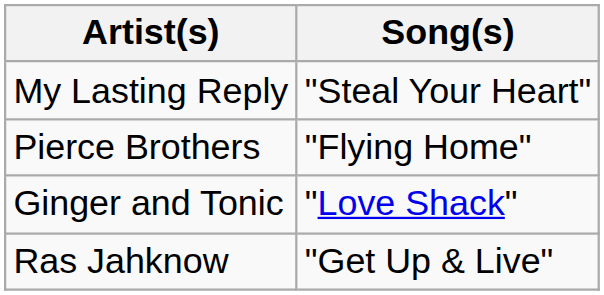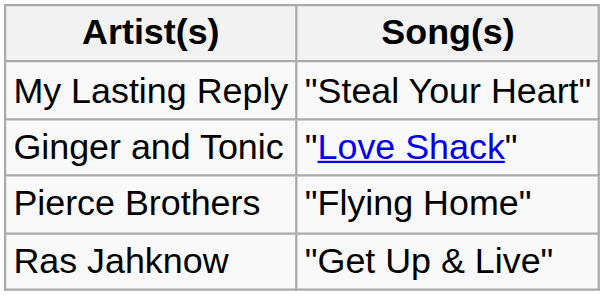rows swapped: Ginger and Tonic <-> Pierce Brothers
